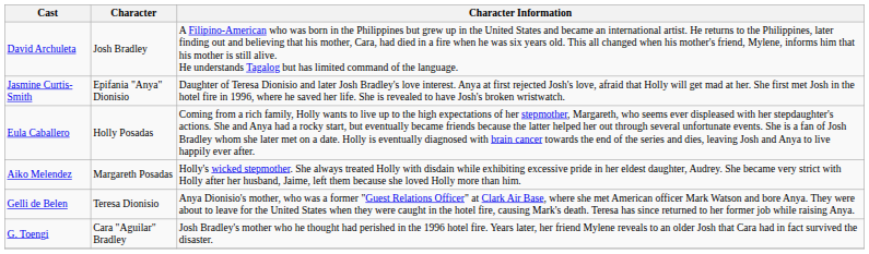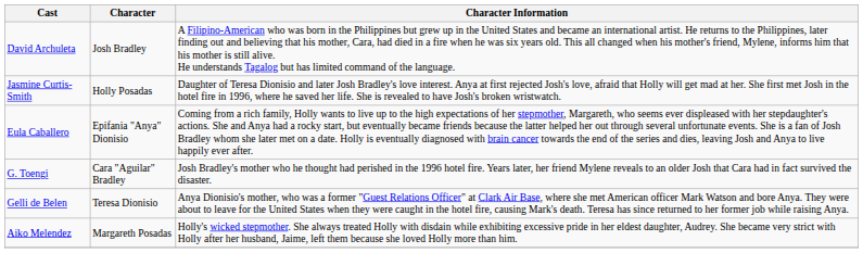Jasmine Curtis-Smith | Character: Epifania "Anya" Dionisio -> Holly Posadas
Eula Caballero | Character: Holly Posadas -> Epifania "Anya" Dionisio
rows swapped: G. Toengi <-> Aiko Melendez
